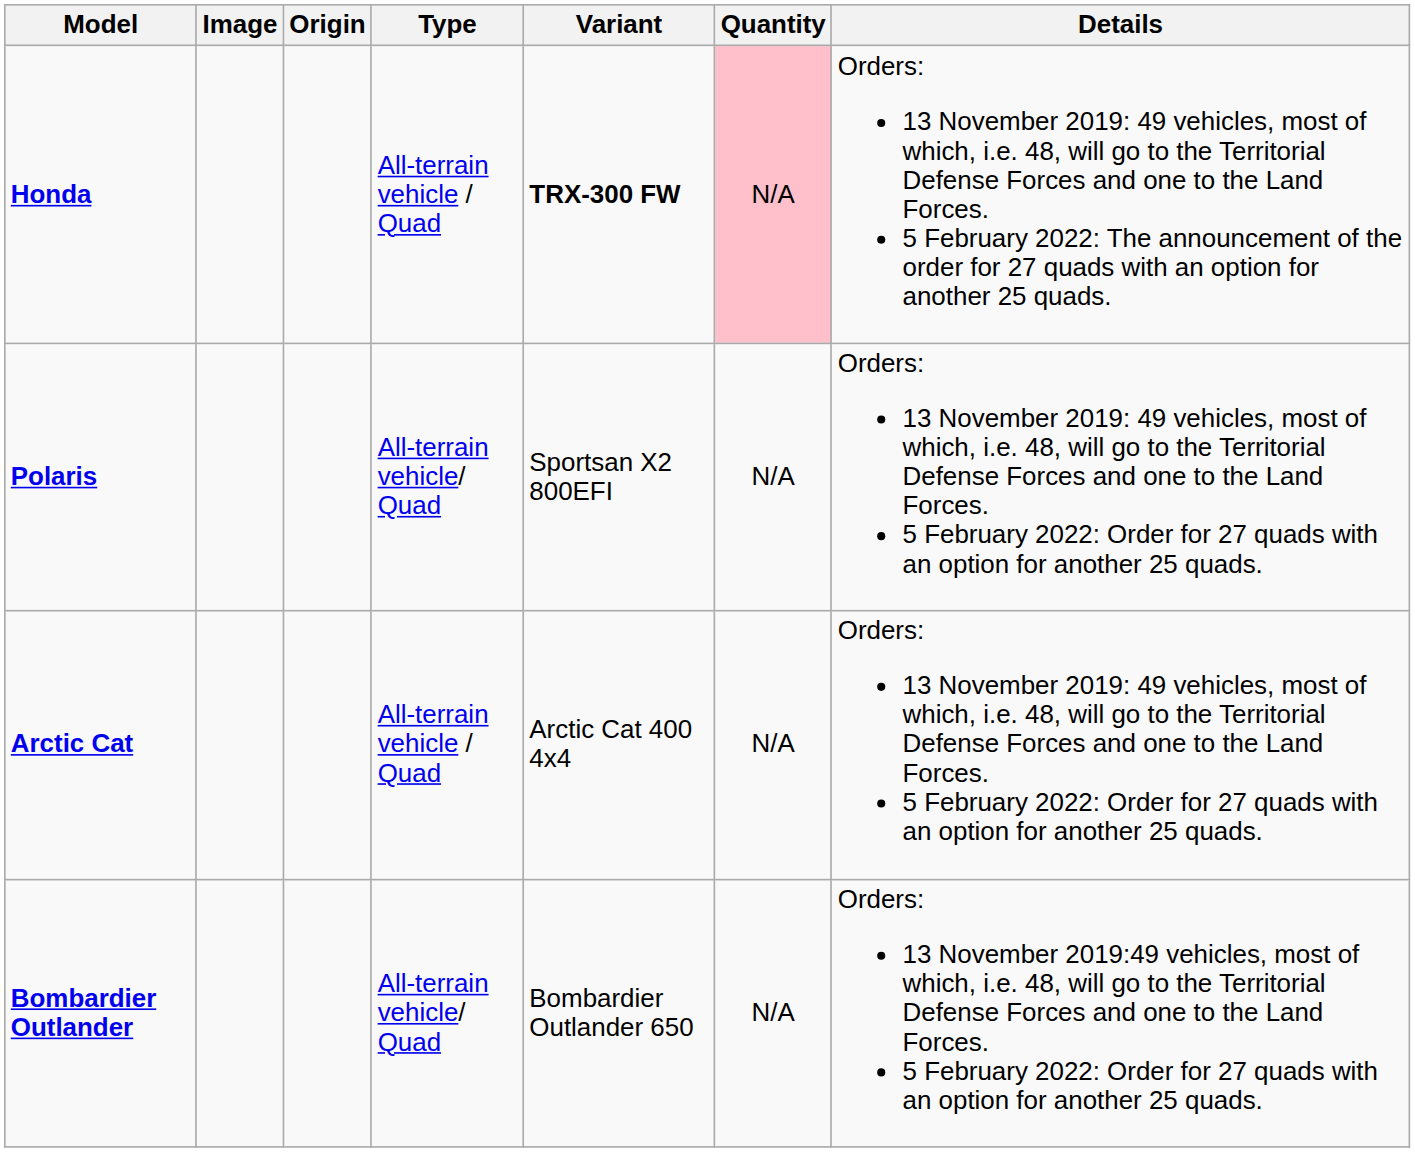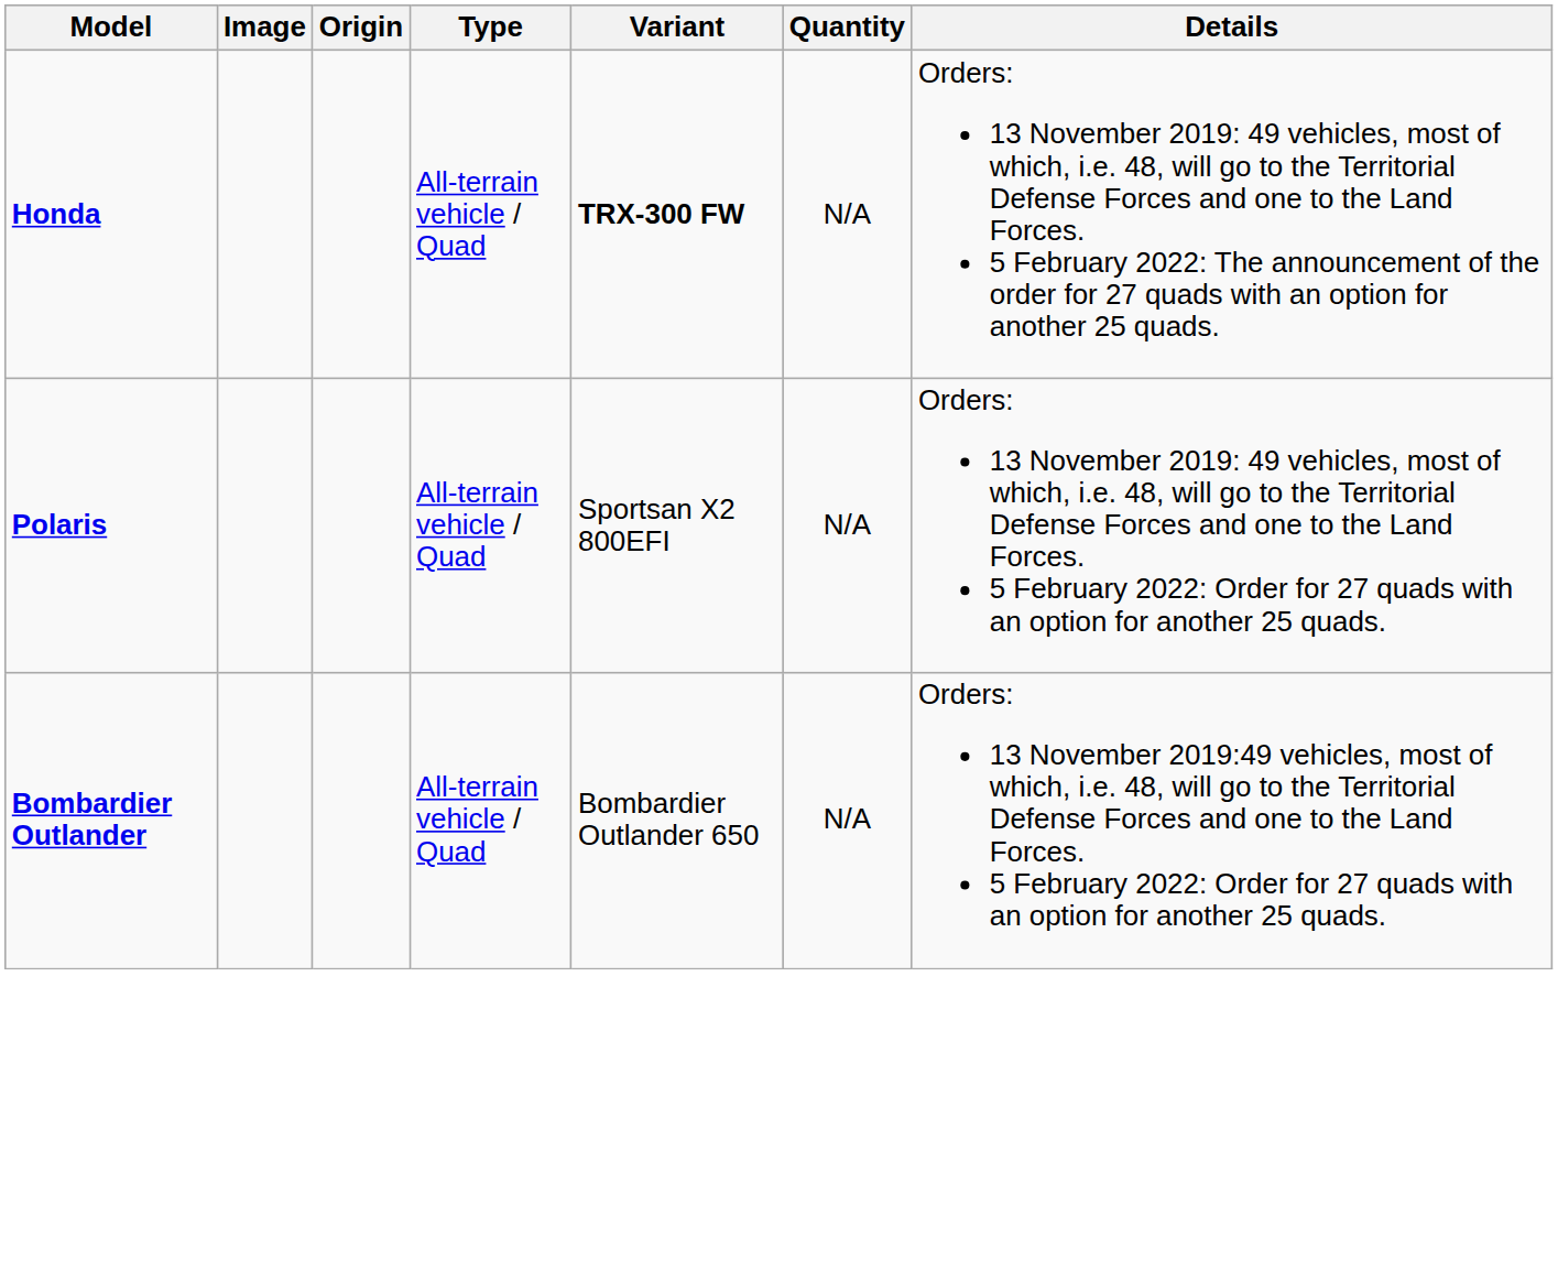Honda | Quantity: pink background -> no background
Polaris | Type: All-terrain vehicle/ Quad -> All-terrain vehicle / Quad
- row: Arctic Cat | All-terrain vehicle / Quad | Arctic Cat 400 4x4 | N/A | Orders: 13 November 2019: 49 vehicles, most of which, i.e. 48, will go to the Territorial Defense Forces and one to the Land Forces. 5 February 2022: Order for 27 quads with an option for another 25 quads.
Bombardier Outlander | Type: All-terrain vehicle/ Quad -> All-terrain vehicle / Quad
